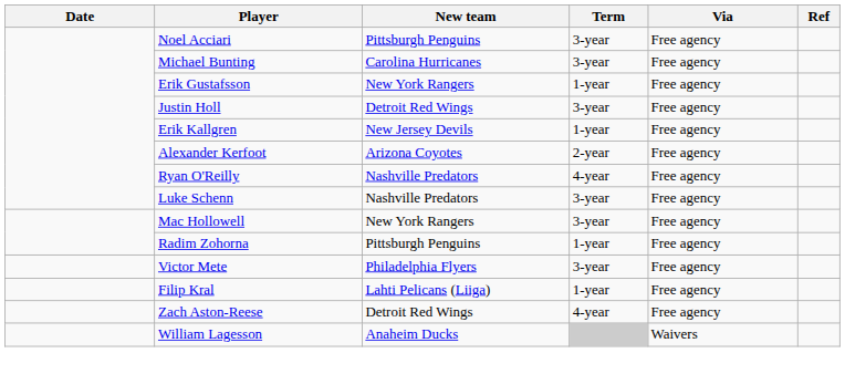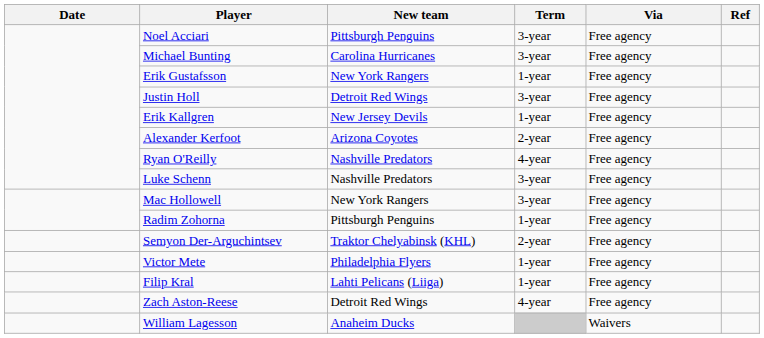+ row: Semyon Der-Arguchintsev | Traktor Chelyabinsk (KHL) | 2-year | Free agency
Victor Mete | Term: 3-year -> 1-year
